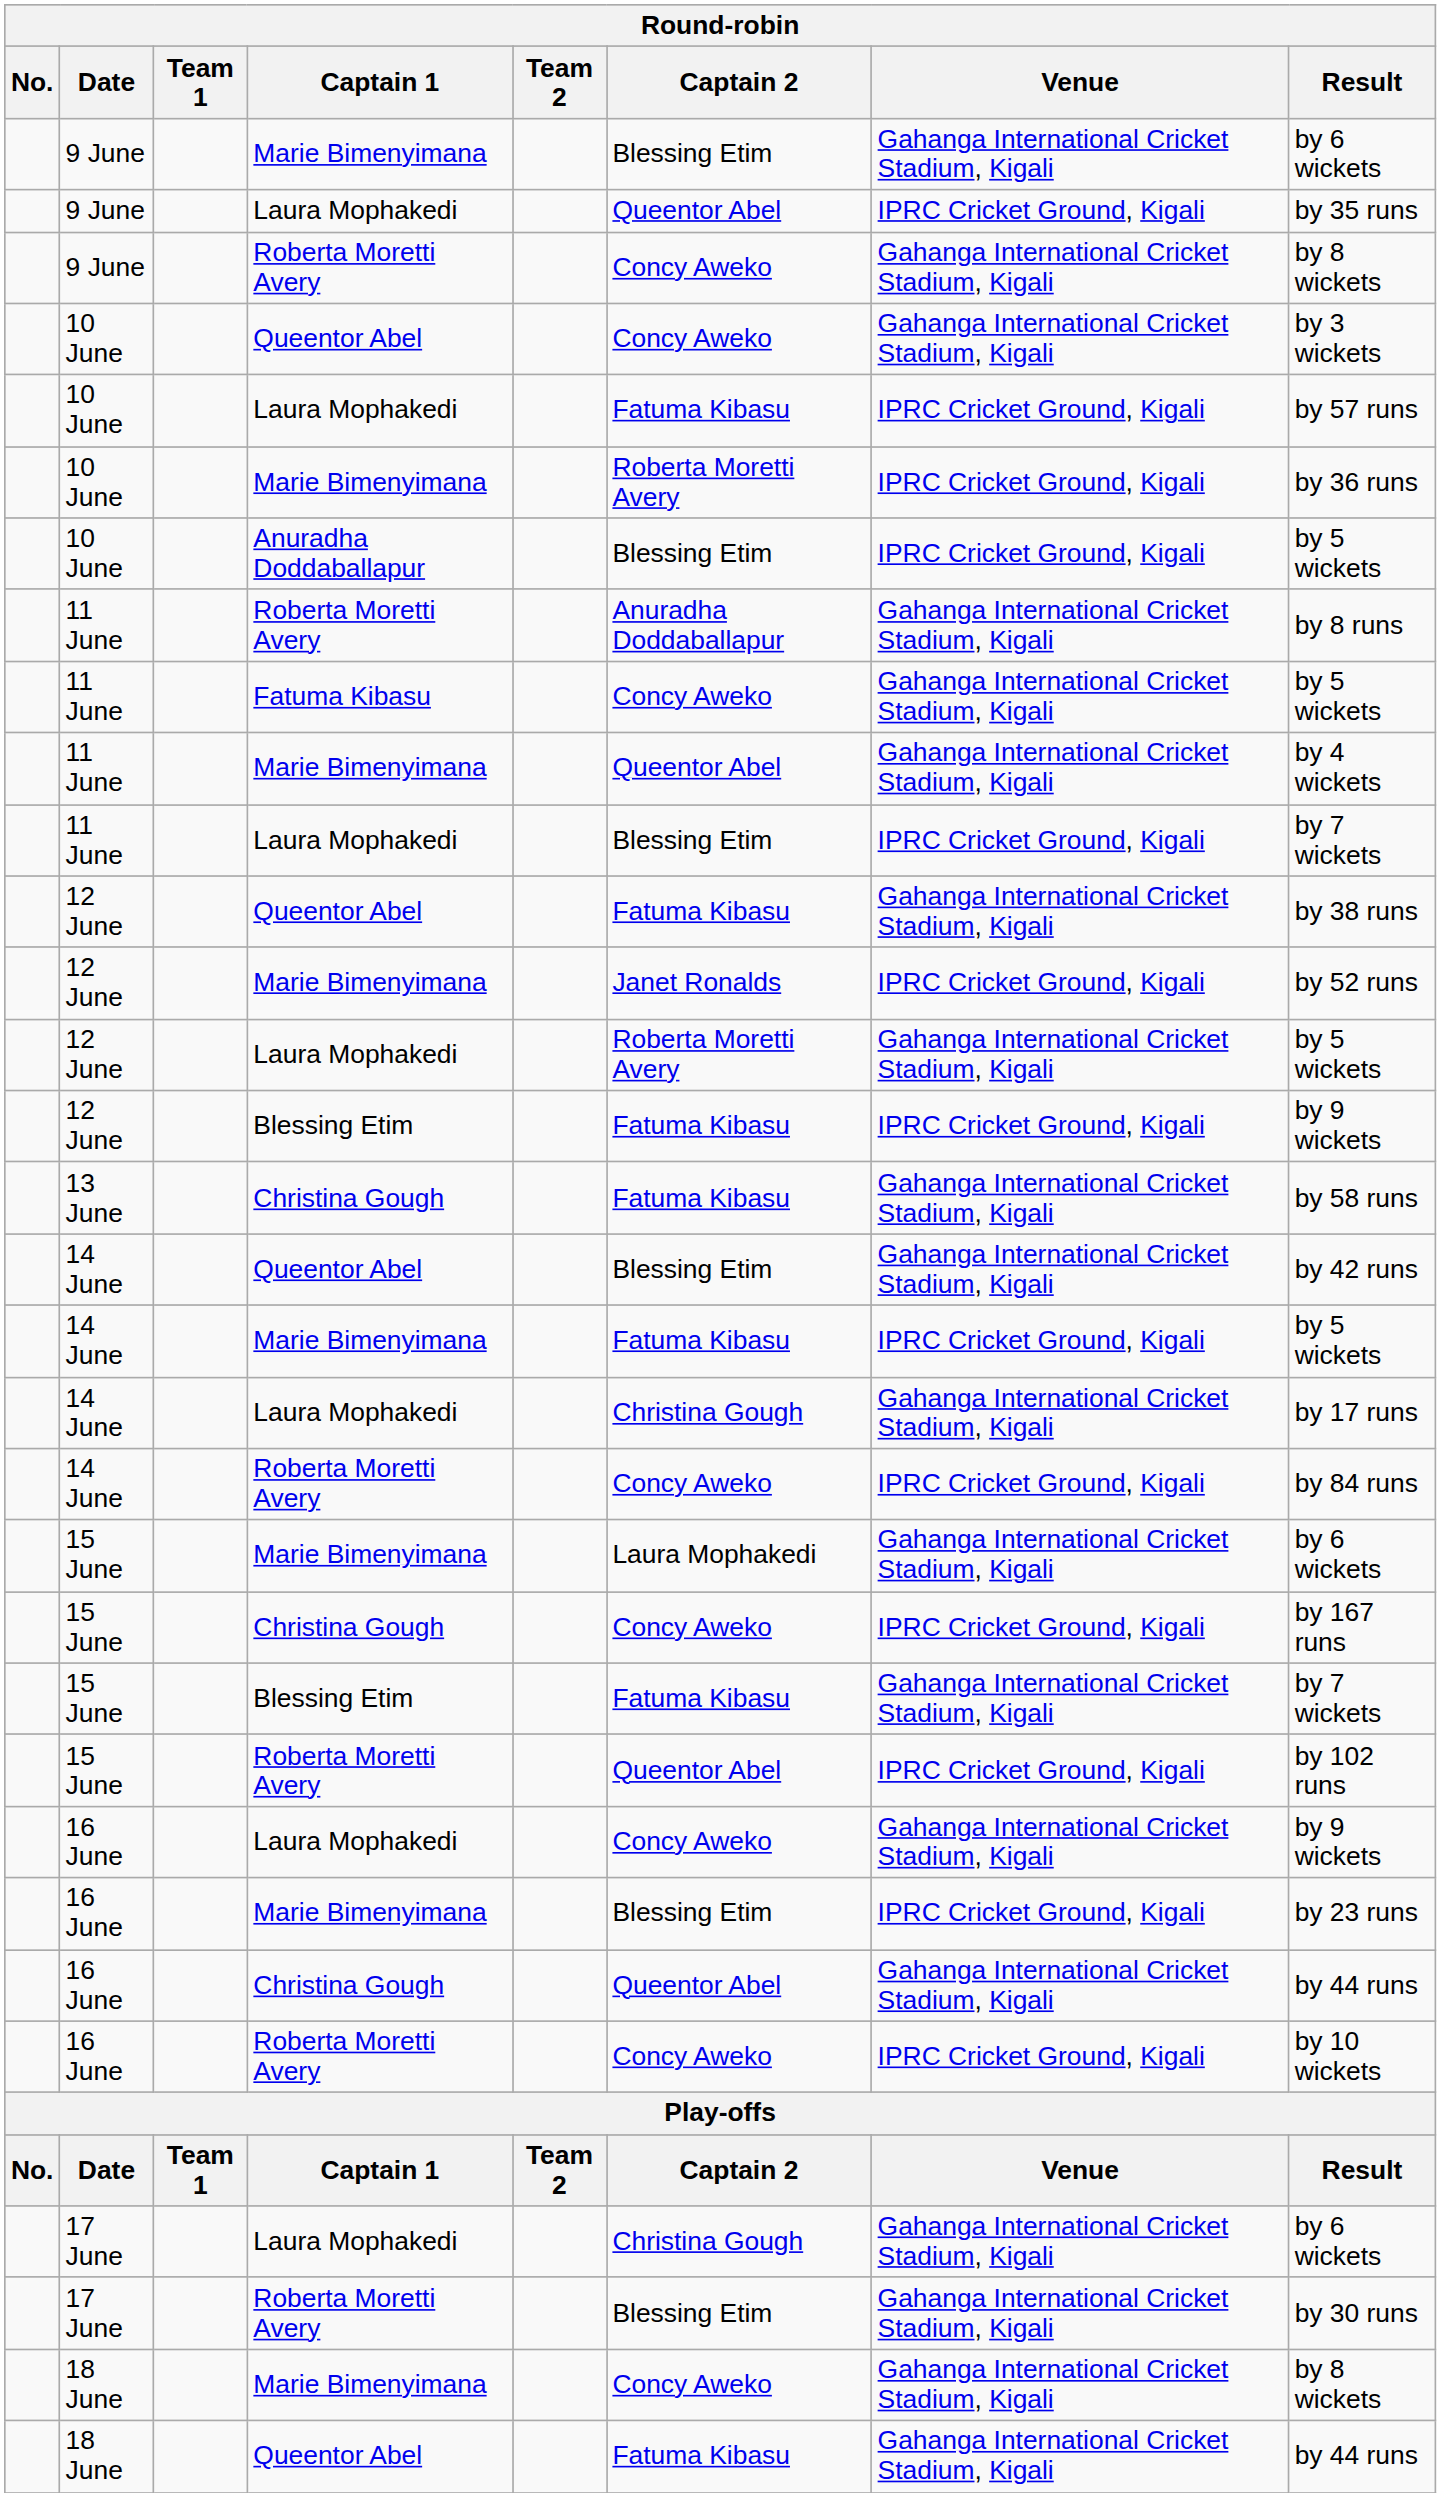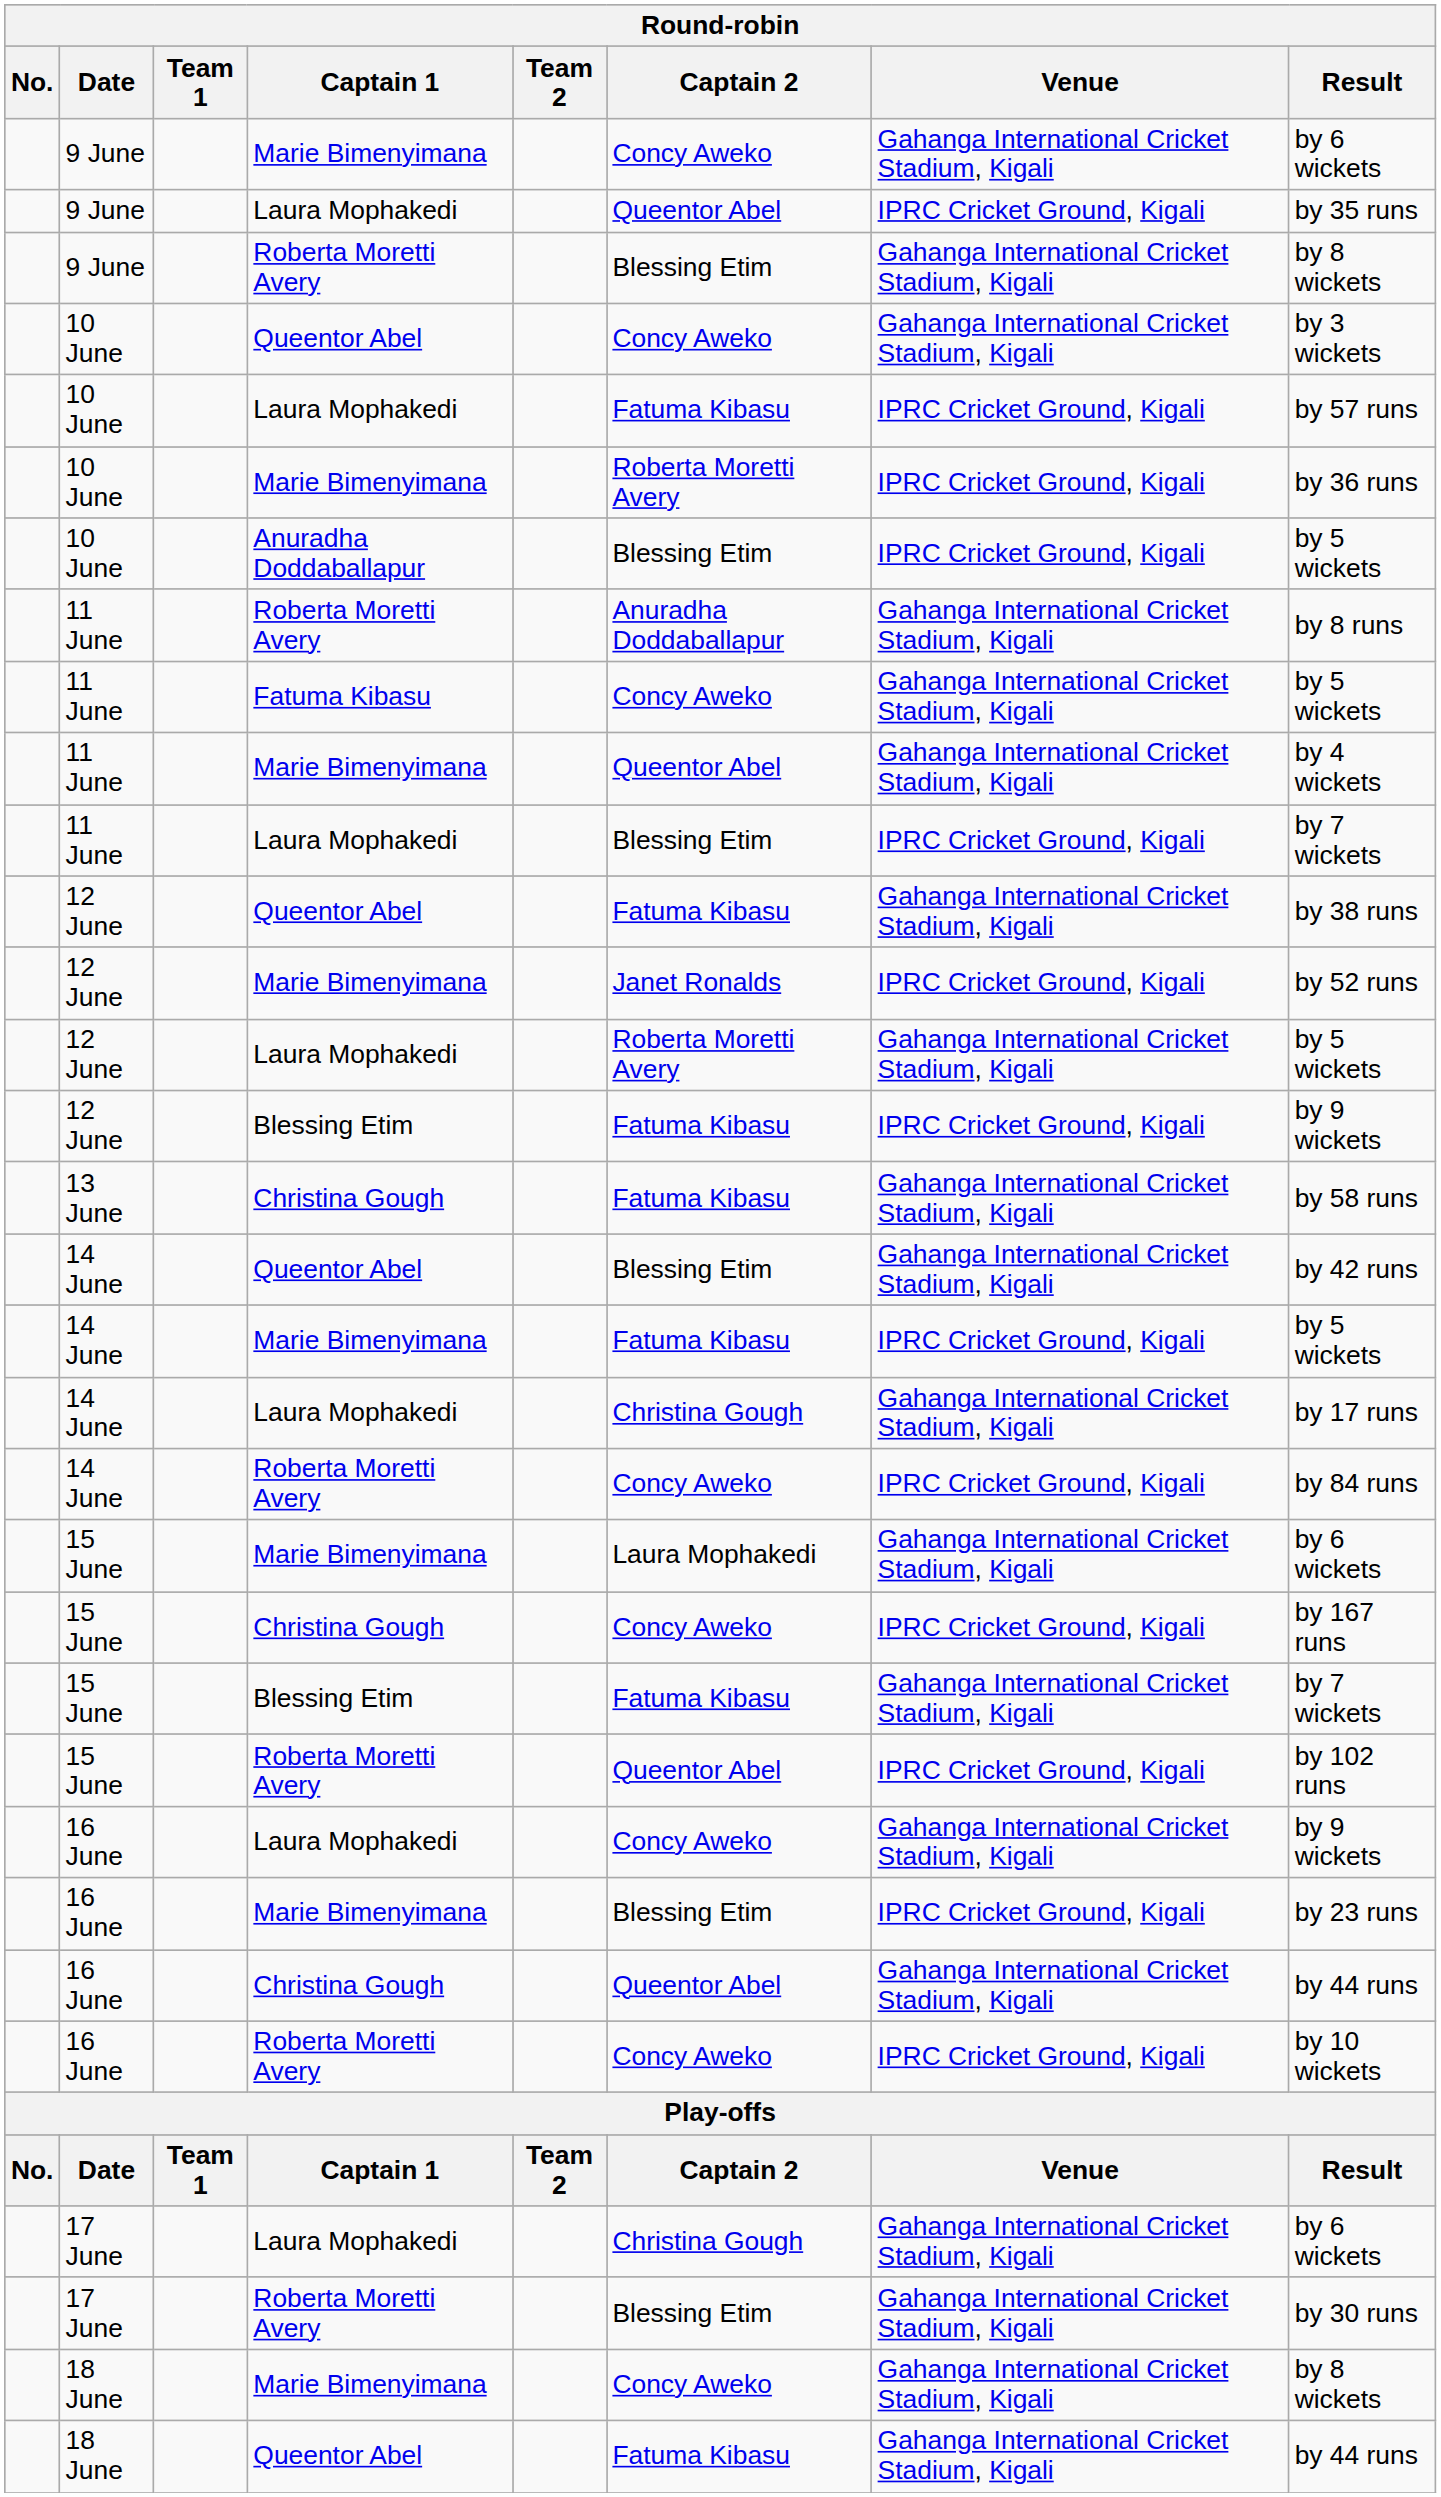9 June / Marie Bimenyimana | Captain 2: Blessing Etim -> Concy Aweko
9 June / Roberta Moretti Avery | Captain 2: Concy Aweko -> Blessing Etim
